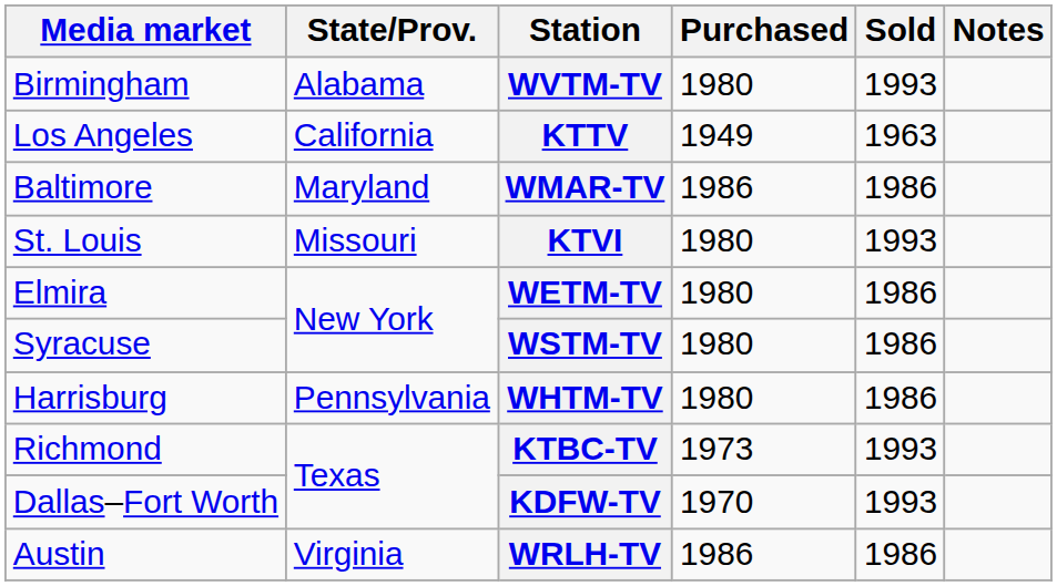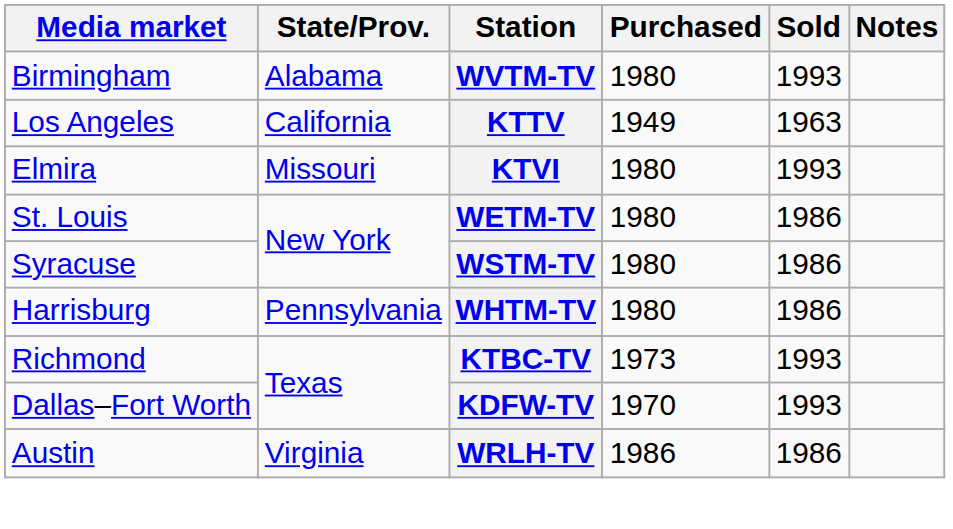- row: Baltimore | Maryland | WMAR-TV | 1986 | 1986
KTVI | Media market: St. Louis -> Elmira
WETM-TV | Media market: Elmira -> St. Louis
